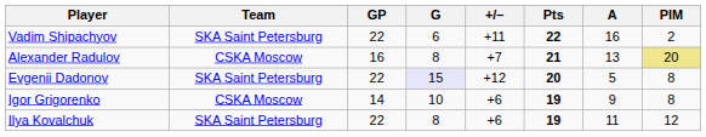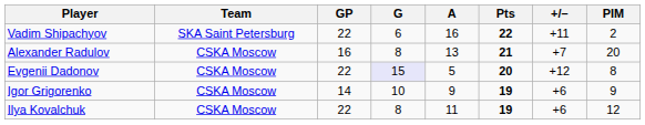columns swapped: A <-> +/–
Alexander Radulov | PIM: khaki background -> no background
Evgenii Dadonov | Team: SKA Saint Petersburg -> CSKA Moscow
Igor Grigorenko | PIM: 8 -> 9
Ilya Kovalchuk | Team: SKA Saint Petersburg -> CSKA Moscow
